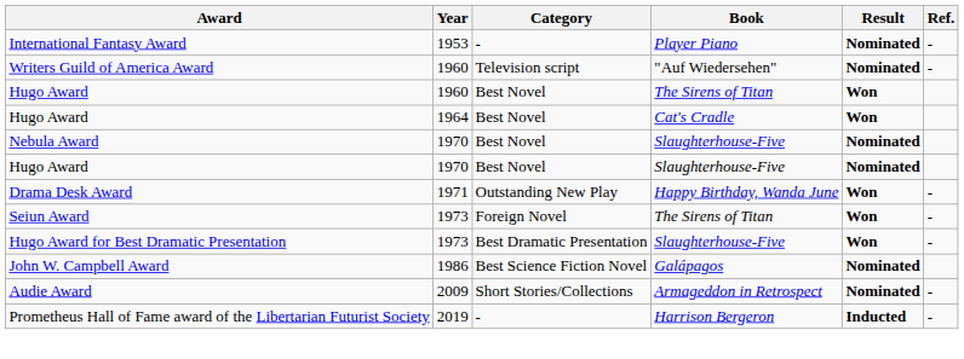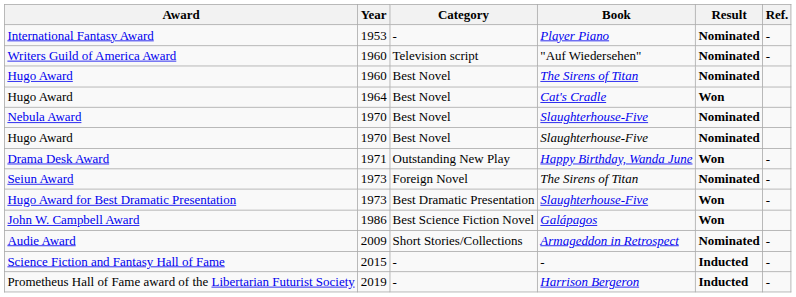Hugo Award / 1960 | Result: Won -> Nominated
Seiun Award | Result: Won -> Nominated
John W. Campbell Award | Result: Nominated -> Won
+ row: Science Fiction and Fantasy Hall of Fame | 2015 | - | - | Inducted | -
